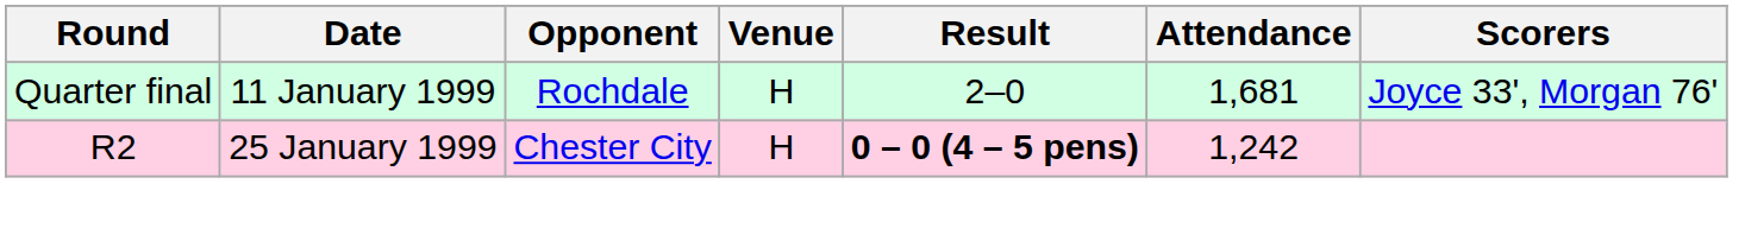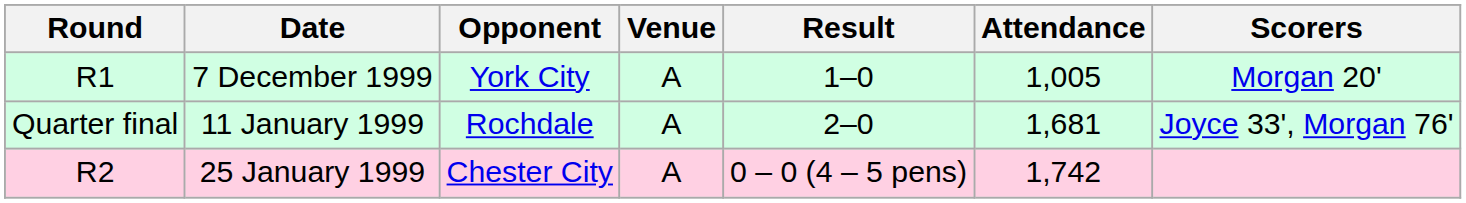+ row: R1 | 7 December 1999 | York City | A | 1–0 | 1,005 | Morgan 20'
11 January 1999 | Venue: H -> A
25 January 1999 | Venue: H -> A
25 January 1999 | Result: bold -> normal
25 January 1999 | Attendance: 1,242 -> 1,742
